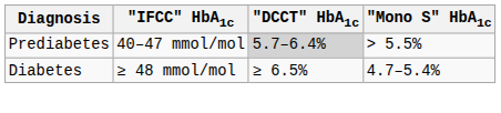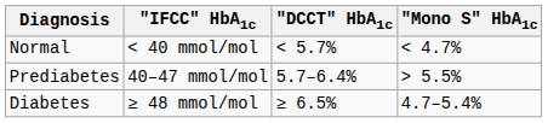+ row: Normal | < 40 mmol/mol | < 5.7% | < 4.7%
Prediabetes | "DCCT" HbA1c: lightgrey background -> no background
